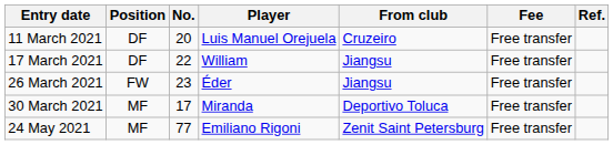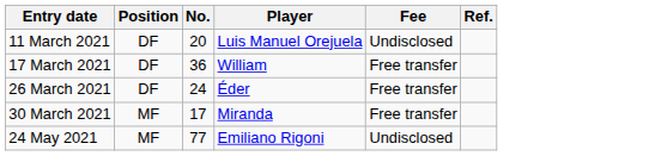- column: From club | Cruzeiro | Jiangsu | Jiangsu | Deportivo Toluca | Zenit Saint Petersburg
11 March 2021 | Fee: Free transfer -> Undisclosed
17 March 2021 | No.: 22 -> 36
26 March 2021 | Position: FW -> DF
26 March 2021 | No.: 23 -> 24
24 May 2021 | Fee: Free transfer -> Undisclosed
